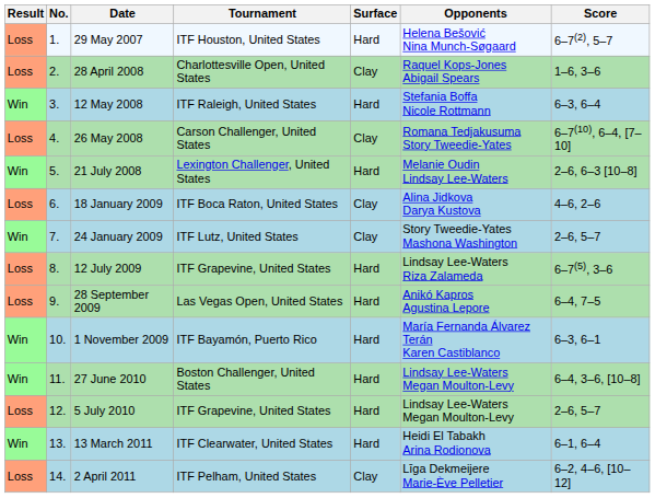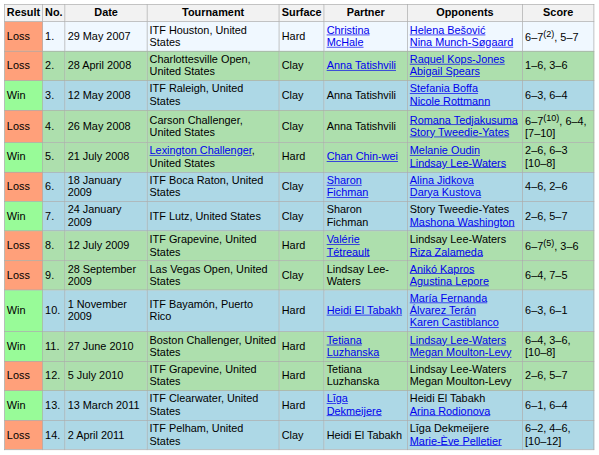+ column: Partner | Christina McHale | Anna Tatishvili | Anna Tatishvili | Anna Tatishvili | Chan Chin-wei | Sharon Fichman | Sharon Fichman | Valérie Tétreault | Lindsay Lee-Waters | Heidi El Tabakh | Tetiana Luzhanska | Tetiana Luzhanska | Līga Dekmeijere | Heidi El Tabakh
12 May 2008 | Surface: Hard -> Clay
28 September 2009 | Surface: Hard -> Clay
